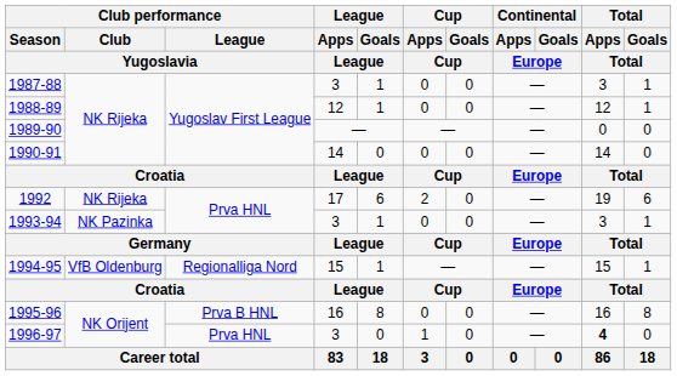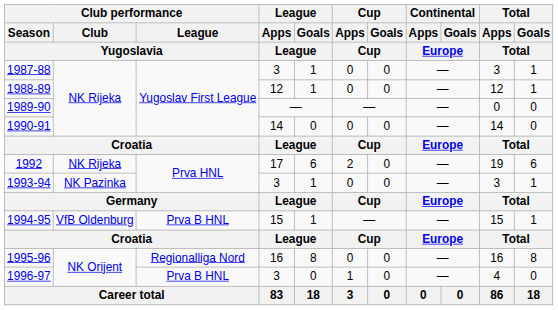1994-95 | Club performance / League / Yugoslavia: Regionalliga Nord -> Prva B HNL
1995-96 | Club performance / League / Yugoslavia: Prva B HNL -> Regionalliga Nord
1996-97 | Club performance / League / Yugoslavia: Prva HNL -> Prva B HNL
1996-97 | Total / Apps / Total: bold -> normal
